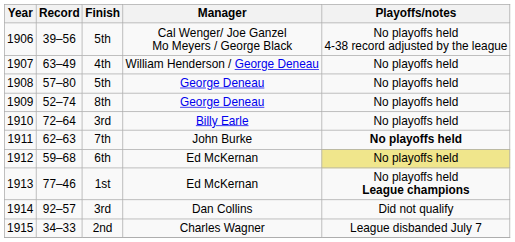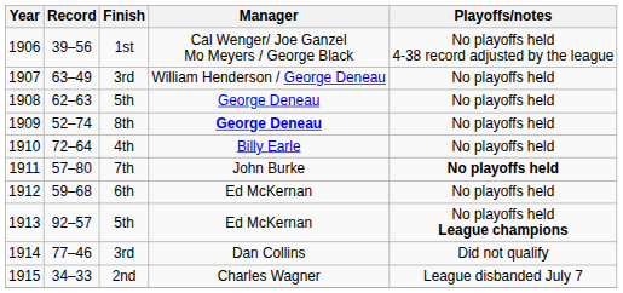1906 | Finish: 5th -> 1st
1907 | Finish: 4th -> 3rd
1908 | Record: 57–80 -> 62–63
1909 | Manager: normal -> bold
1910 | Finish: 3rd -> 4th
1911 | Record: 62–63 -> 57–80
1912 | Playoffs/notes: khaki background -> no background
1913 | Record: 77–46 -> 92–57
1913 | Finish: 1st -> 5th
1914 | Record: 92–57 -> 77–46
